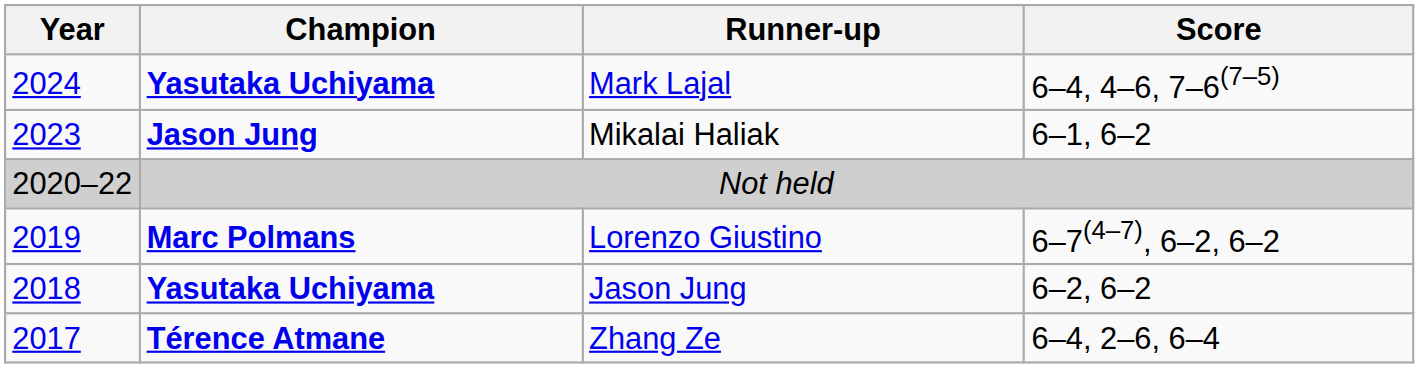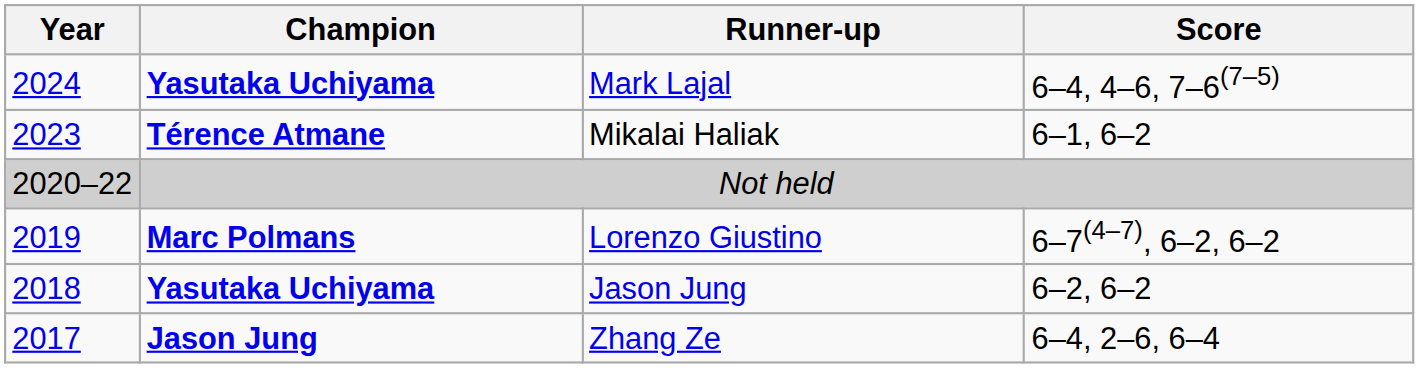Mikalai Haliak | Champion: Jason Jung -> Térence Atmane
Zhang Ze | Champion: Térence Atmane -> Jason Jung
